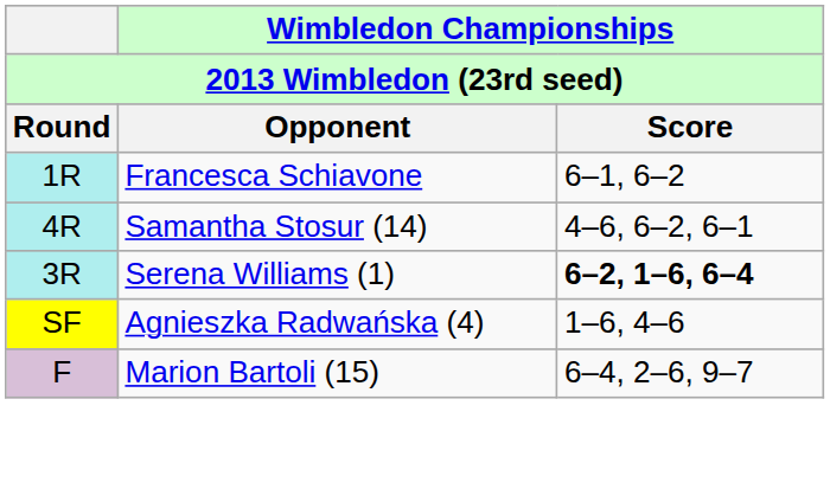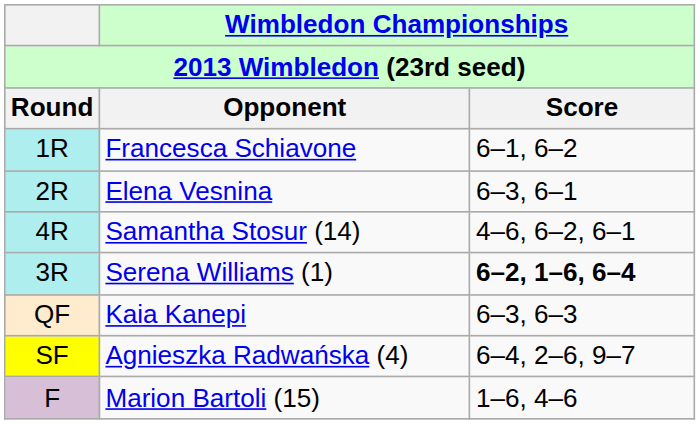+ row: 2R | Elena Vesnina | 6–3, 6–1
+ row: QF | Kaia Kanepi | 6–3, 6–3
Agnieszka Radwańska (4) | Wimbledon Championships / Score: 1–6, 4–6 -> 6–4, 2–6, 9–7
Marion Bartoli (15) | Wimbledon Championships / Score: 6–4, 2–6, 9–7 -> 1–6, 4–6
